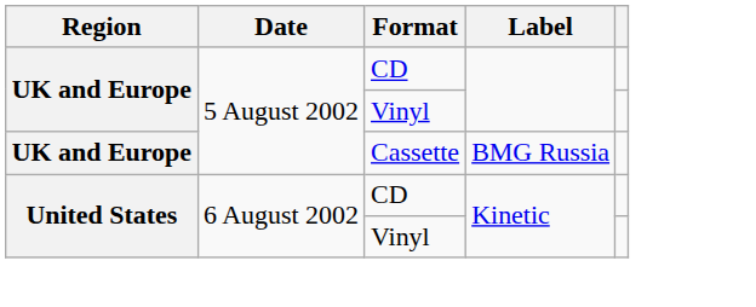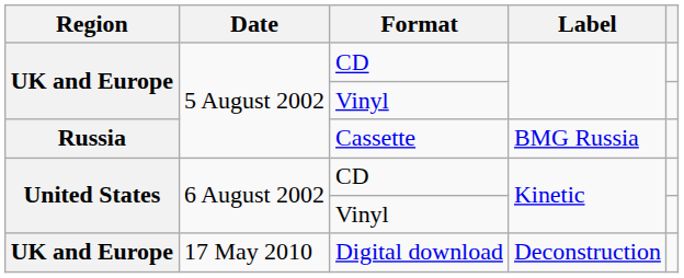Cassette | Region: UK and Europe -> Russia
+ row: UK and Europe | 17 May 2010 | Digital download | Deconstruction
